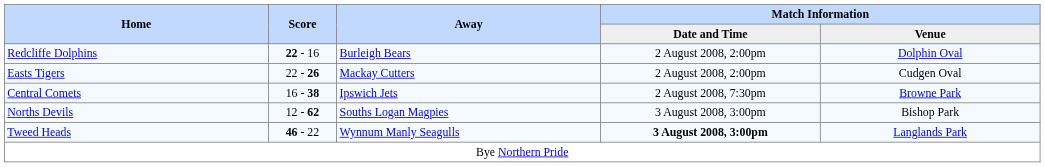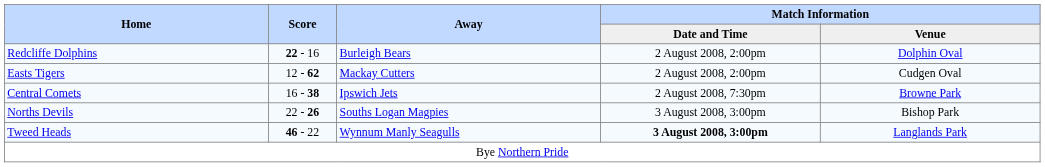Easts Tigers | Score: 22 - 26 -> 12 - 62
Norths Devils | Score: 12 - 62 -> 22 - 26
